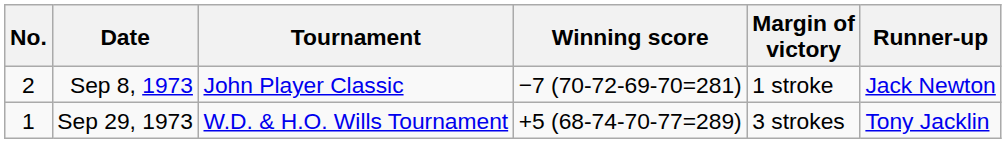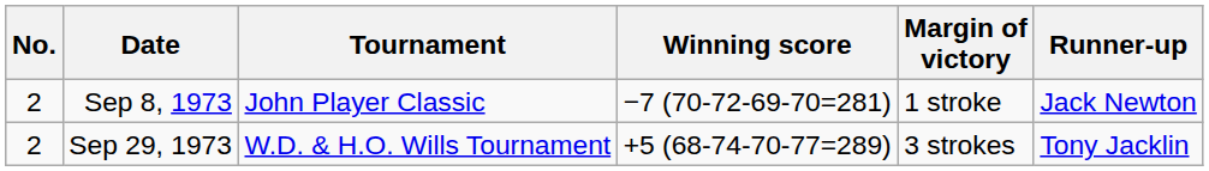Sep 29, 1973 | No.: 1 -> 2
